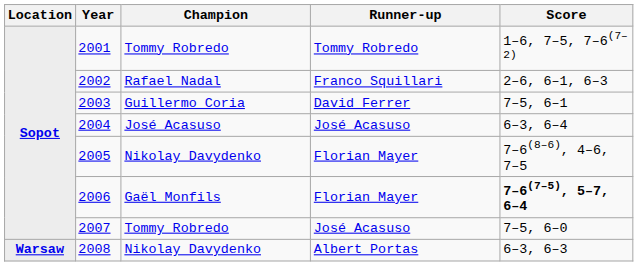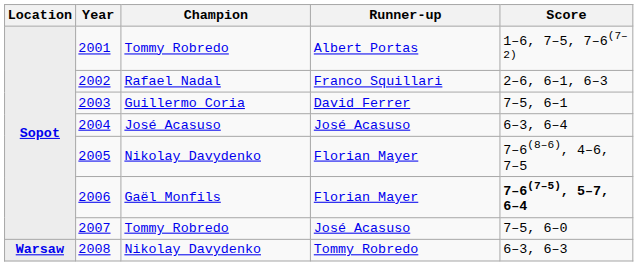2001 | Runner-up: Tommy Robredo -> Albert Portas
2008 | Runner-up: Albert Portas -> Tommy Robredo
